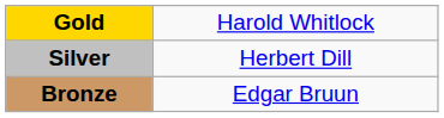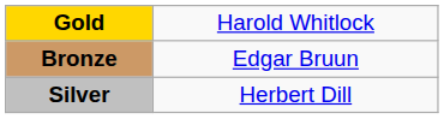rows swapped: Silver <-> Bronze
